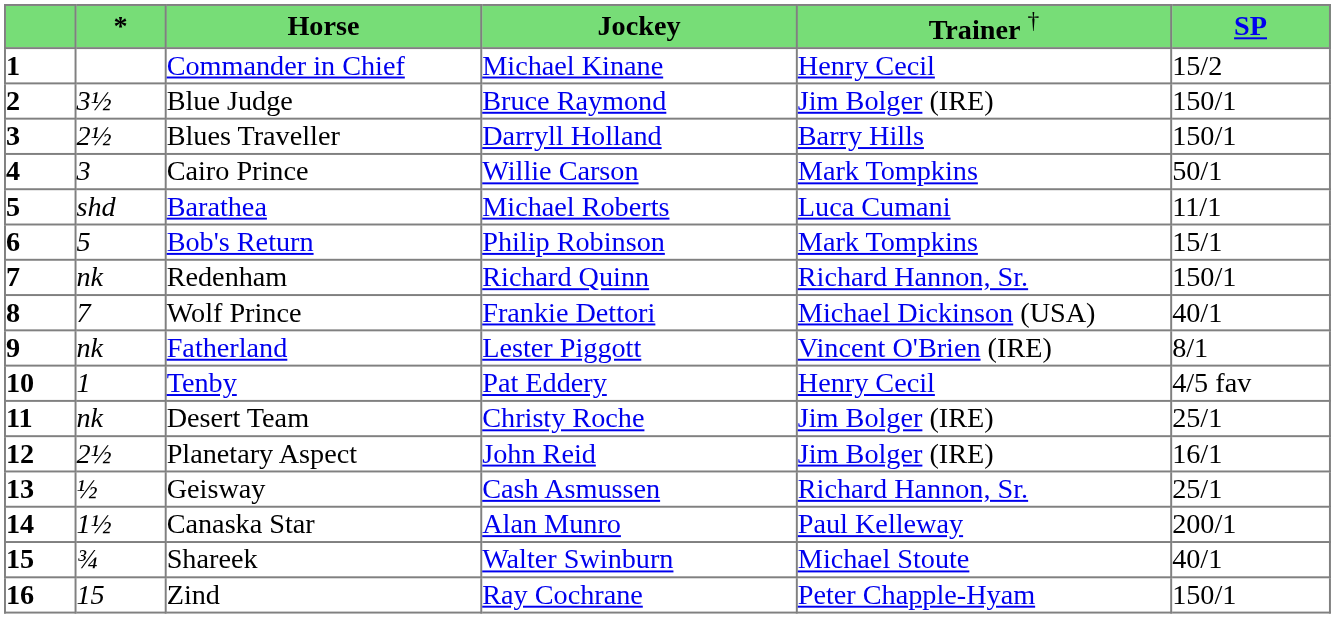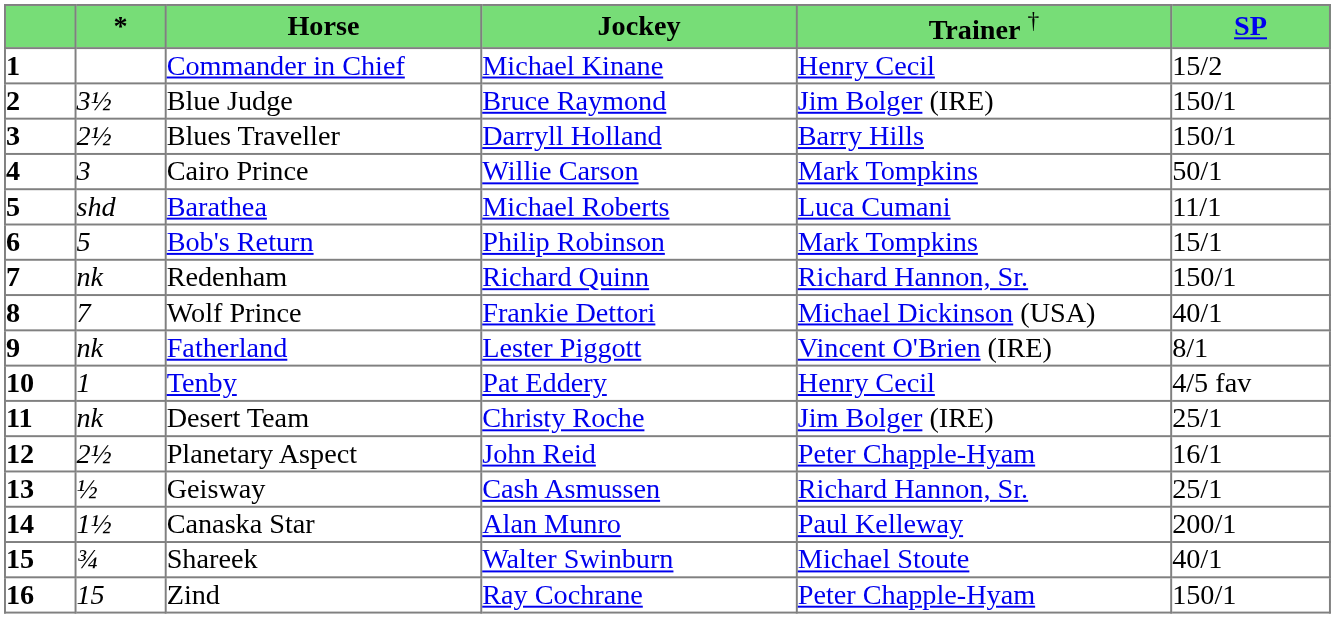Planetary Aspect | column 5: Jim Bolger (IRE) -> Peter Chapple-Hyam
